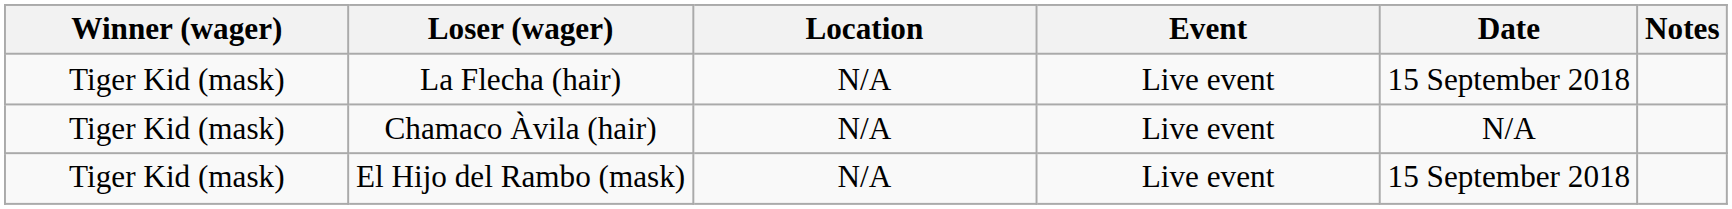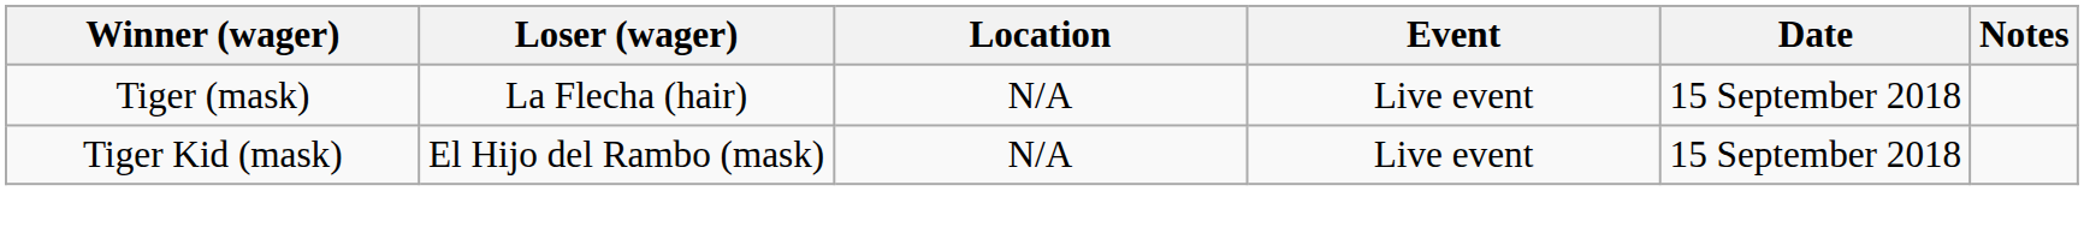La Flecha (hair) | Winner (wager): Tiger Kid (mask) -> Tiger (mask)
- row: Tiger Kid (mask) | Chamaco Àvila (hair) | N/A | Live event | N/A
